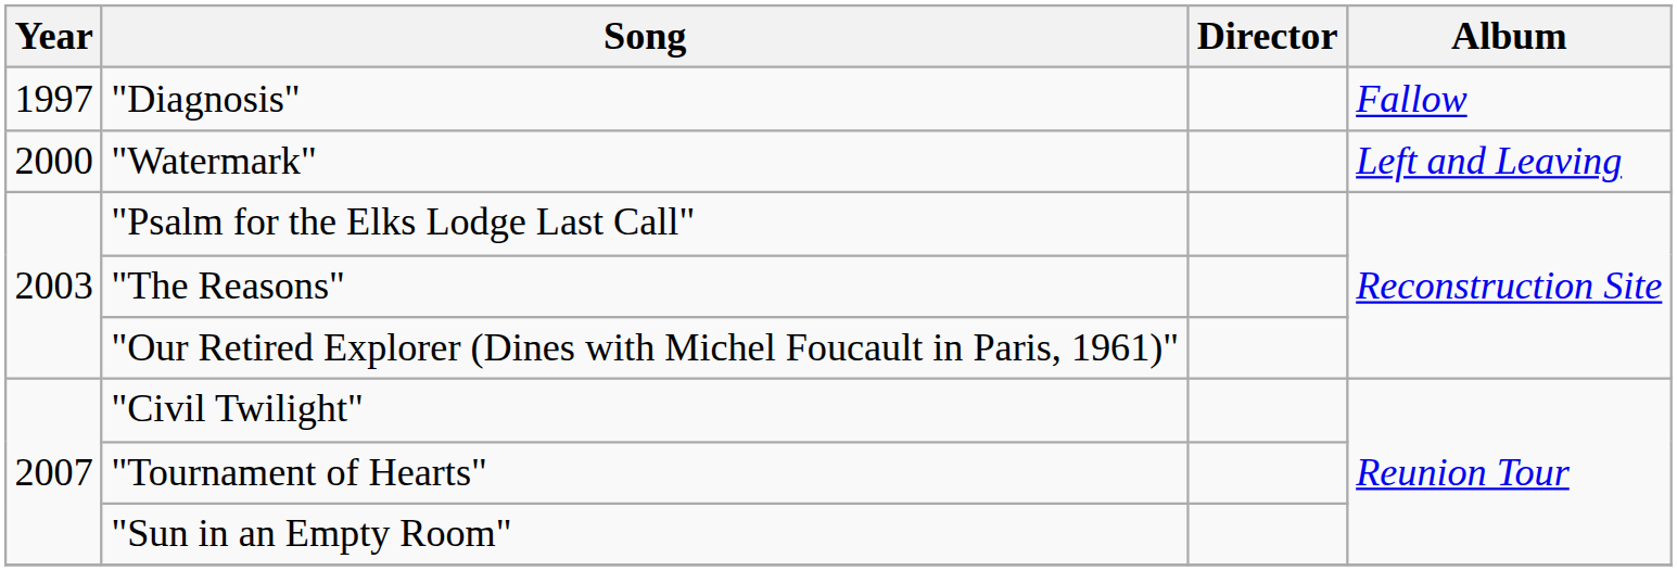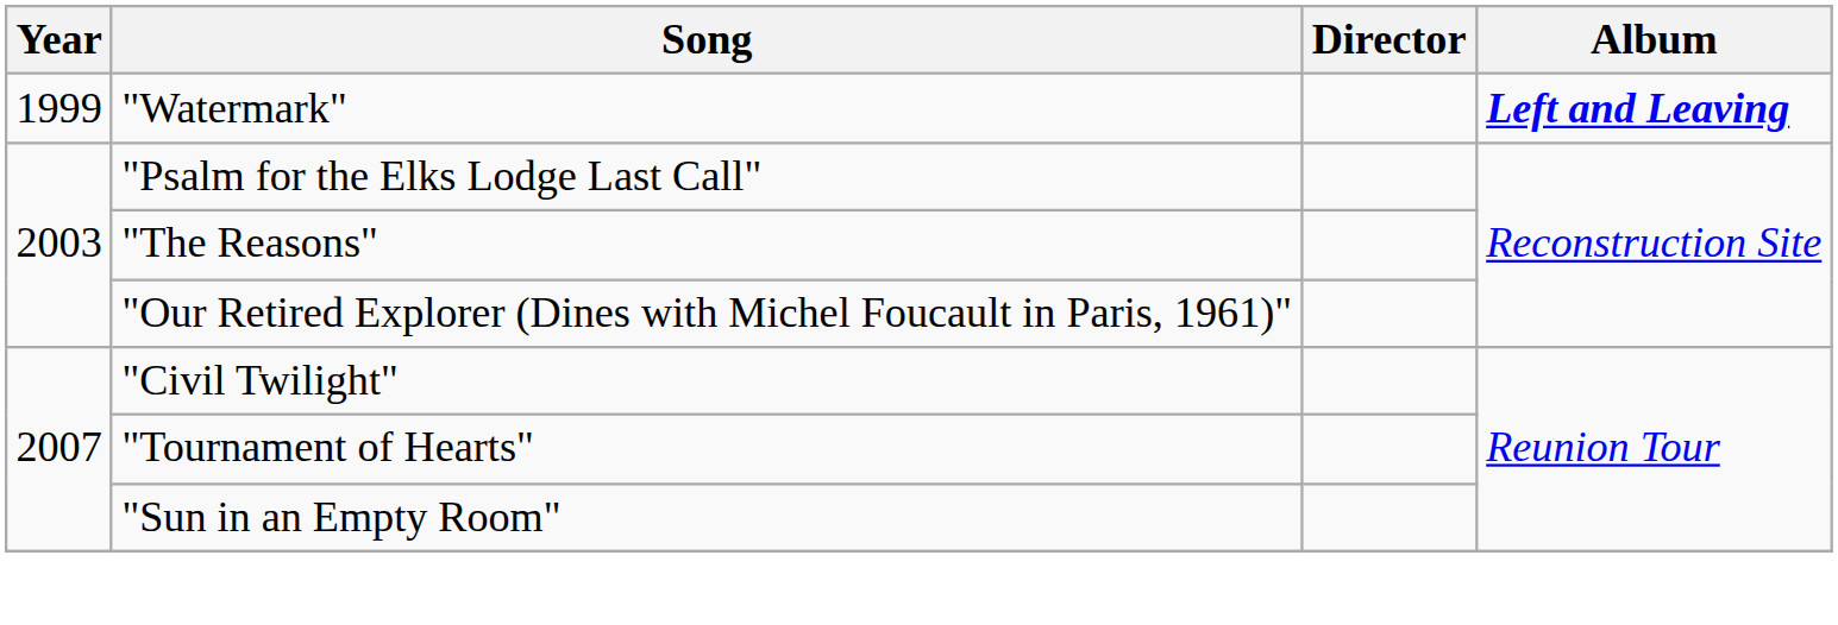- row: 1997 | "Diagnosis" | Fallow
"Watermark" | Year: 2000 -> 1999
"Watermark" | Album: normal -> bold
